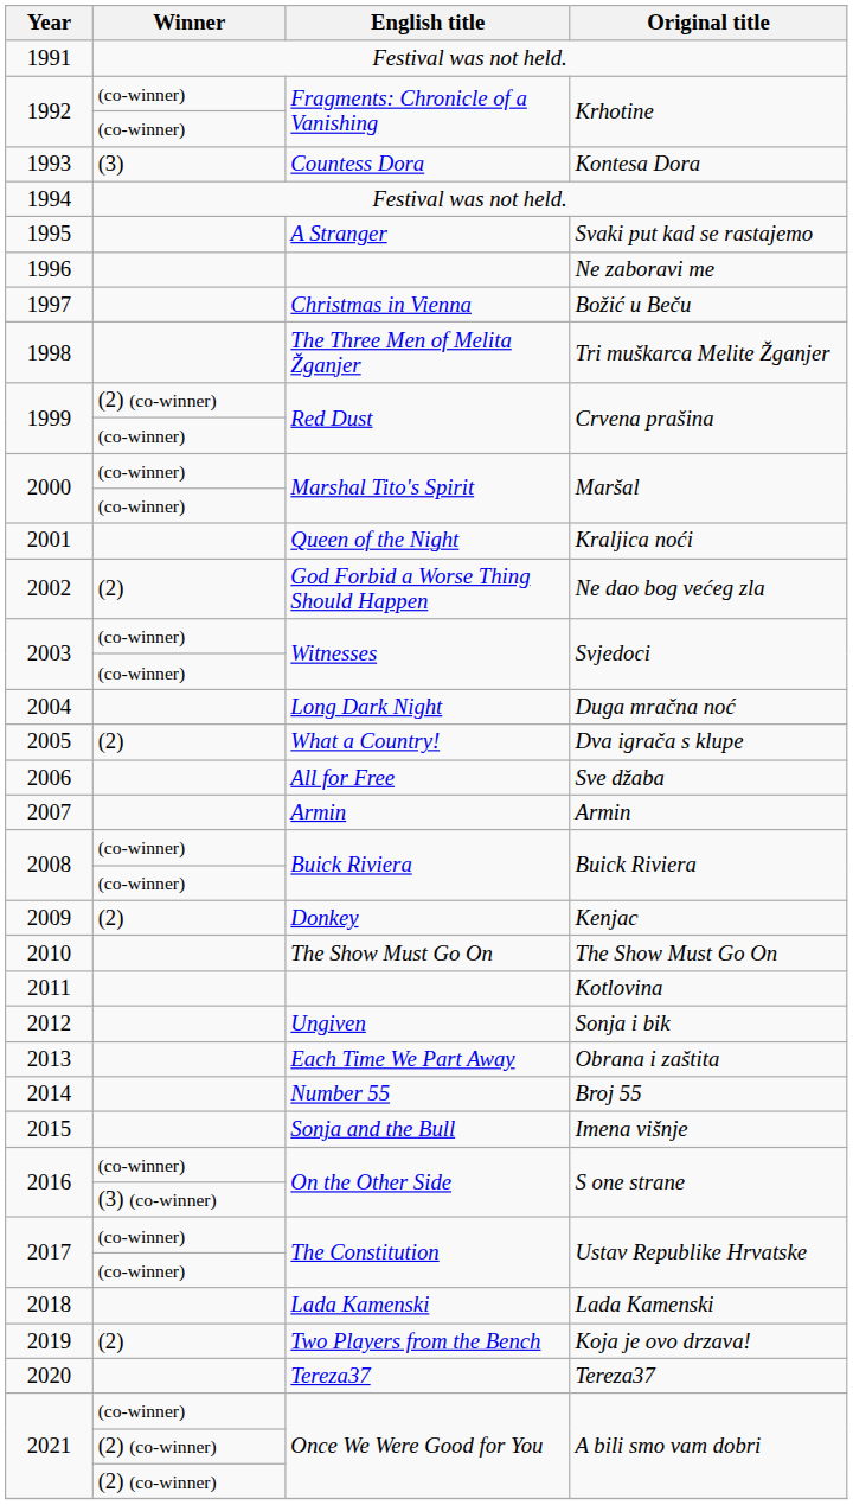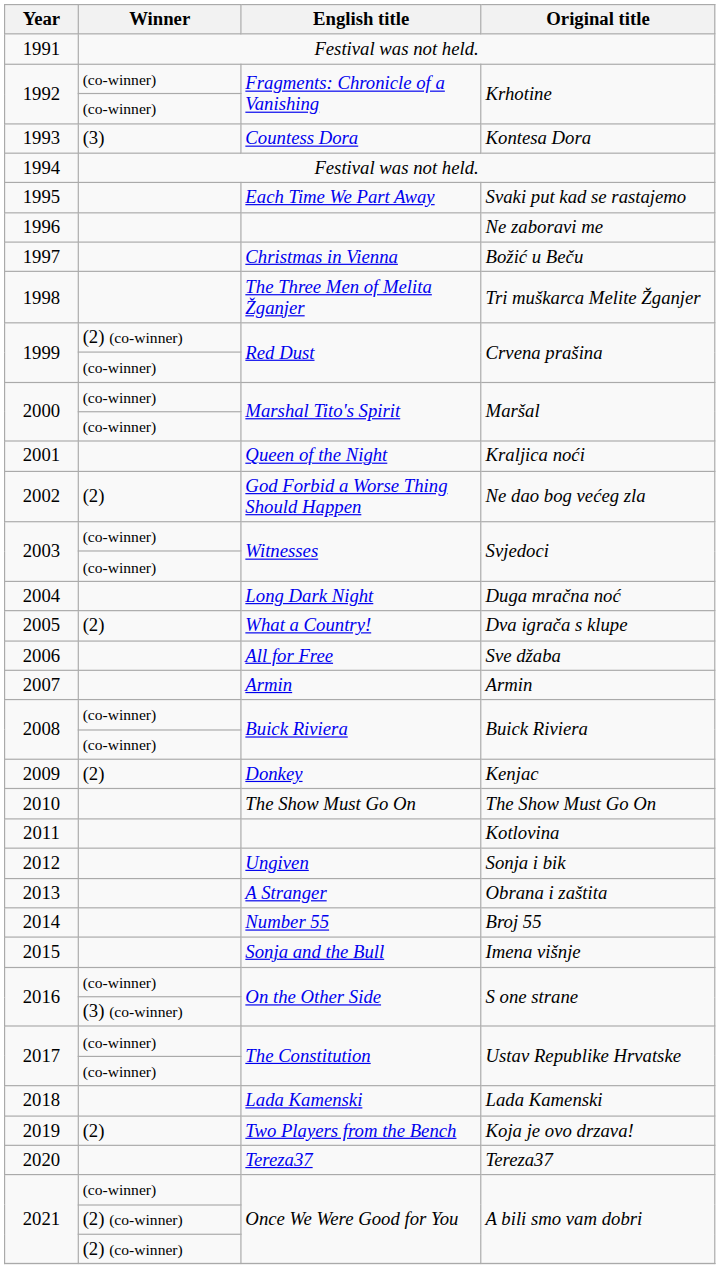1995 | English title: A Stranger -> Each Time We Part Away
2013 | English title: Each Time We Part Away -> A Stranger
